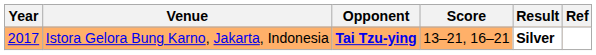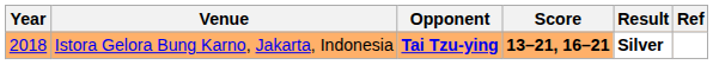Istora Gelora Bung Karno, Jakarta, Indonesia | Year: 2017 -> 2018
Istora Gelora Bung Karno, Jakarta, Indonesia | Score: normal -> bold
